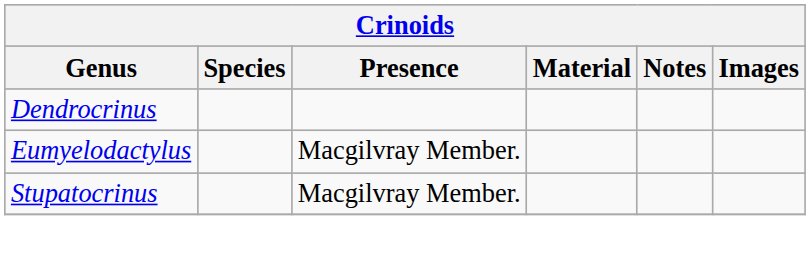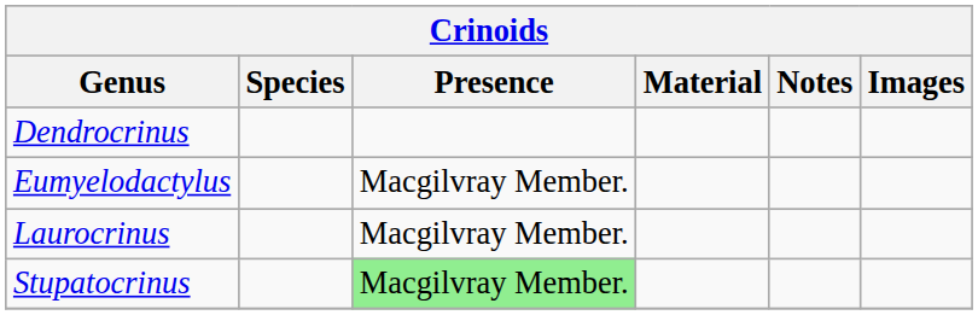+ row: Laurocrinus | Macgilvray Member.
Stupatocrinus | Presence: no background -> lightgreen background
